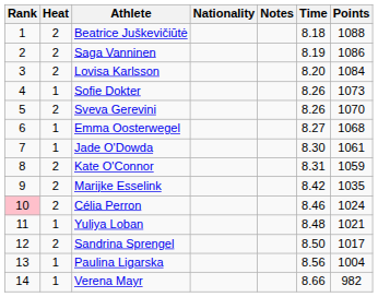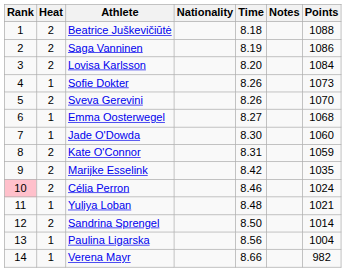columns swapped: Time <-> Notes
Jade O'Dowda | Points: 1061 -> 1060
Sandrina Sprengel | Points: 1017 -> 1014
